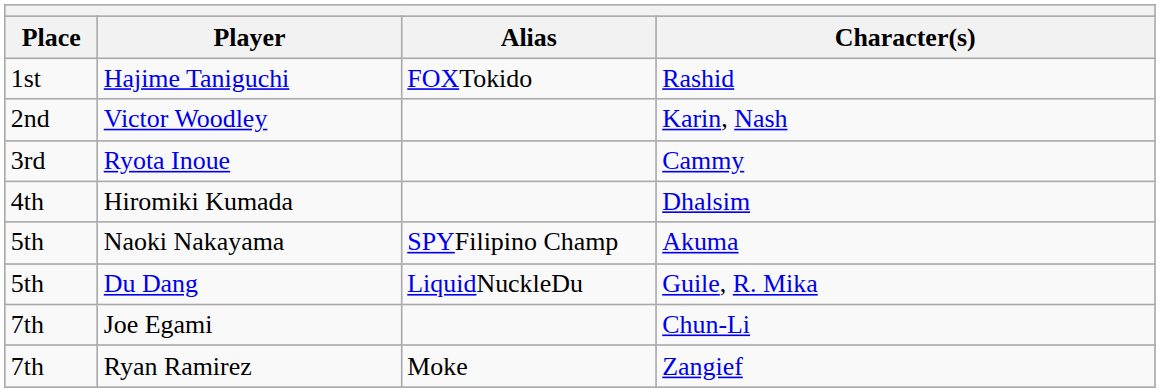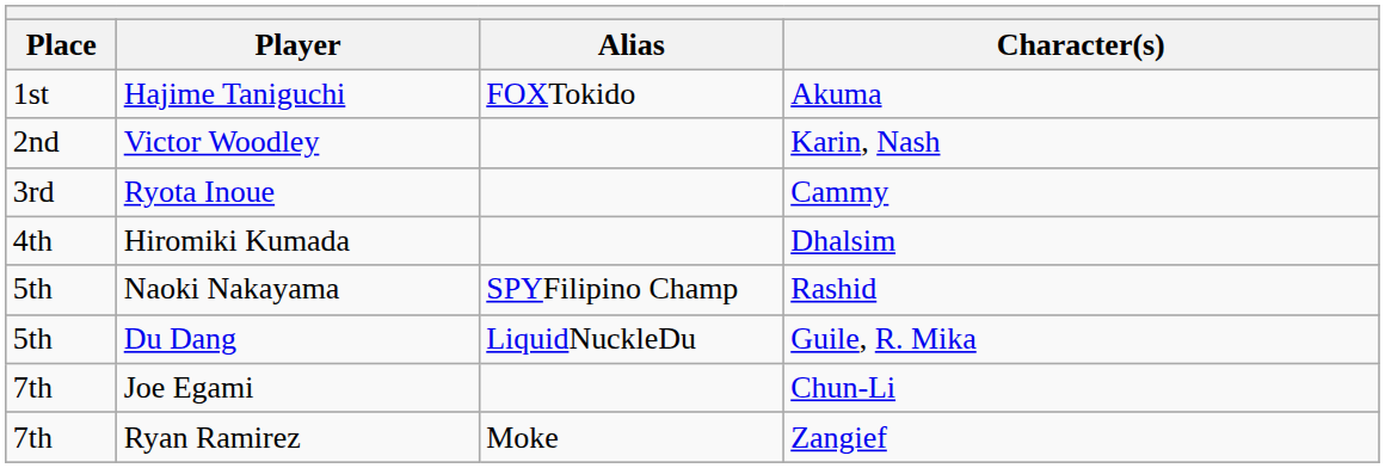Hajime Taniguchi | Character(s): Rashid -> Akuma
Naoki Nakayama | Character(s): Akuma -> Rashid
